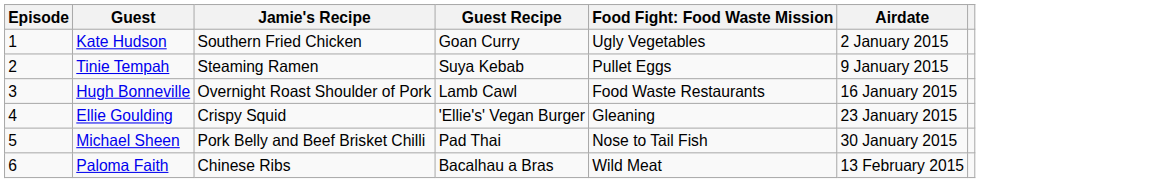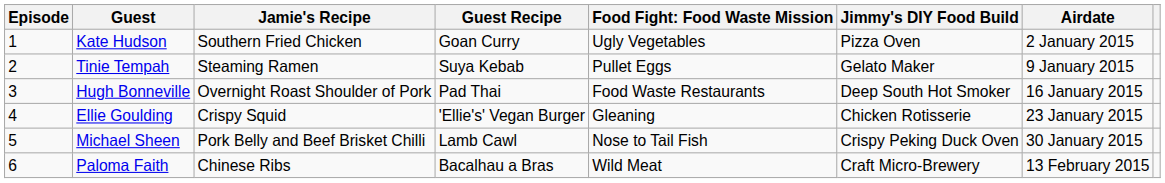+ column: Jimmy's DIY Food Build | Pizza Oven | Gelato Maker | Deep South Hot Smoker | Chicken Rotisserie | Crispy Peking Duck Oven | Craft Micro-Brewery
Hugh Bonneville | Guest Recipe: Lamb Cawl -> Pad Thai
Michael Sheen | Guest Recipe: Pad Thai -> Lamb Cawl
